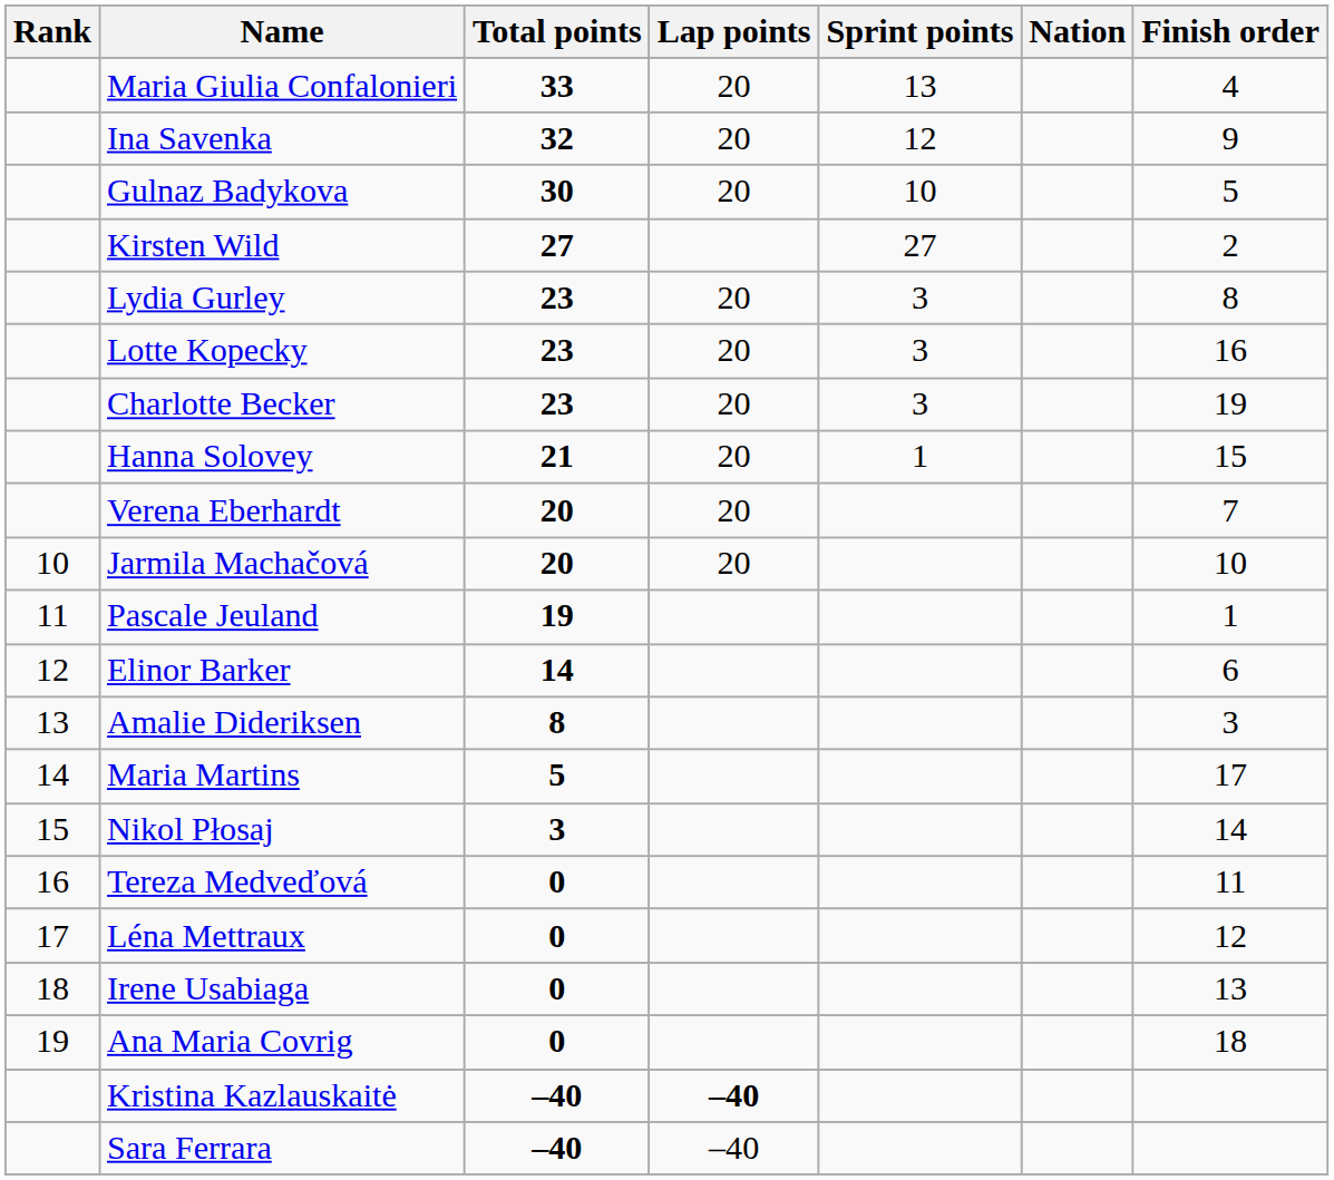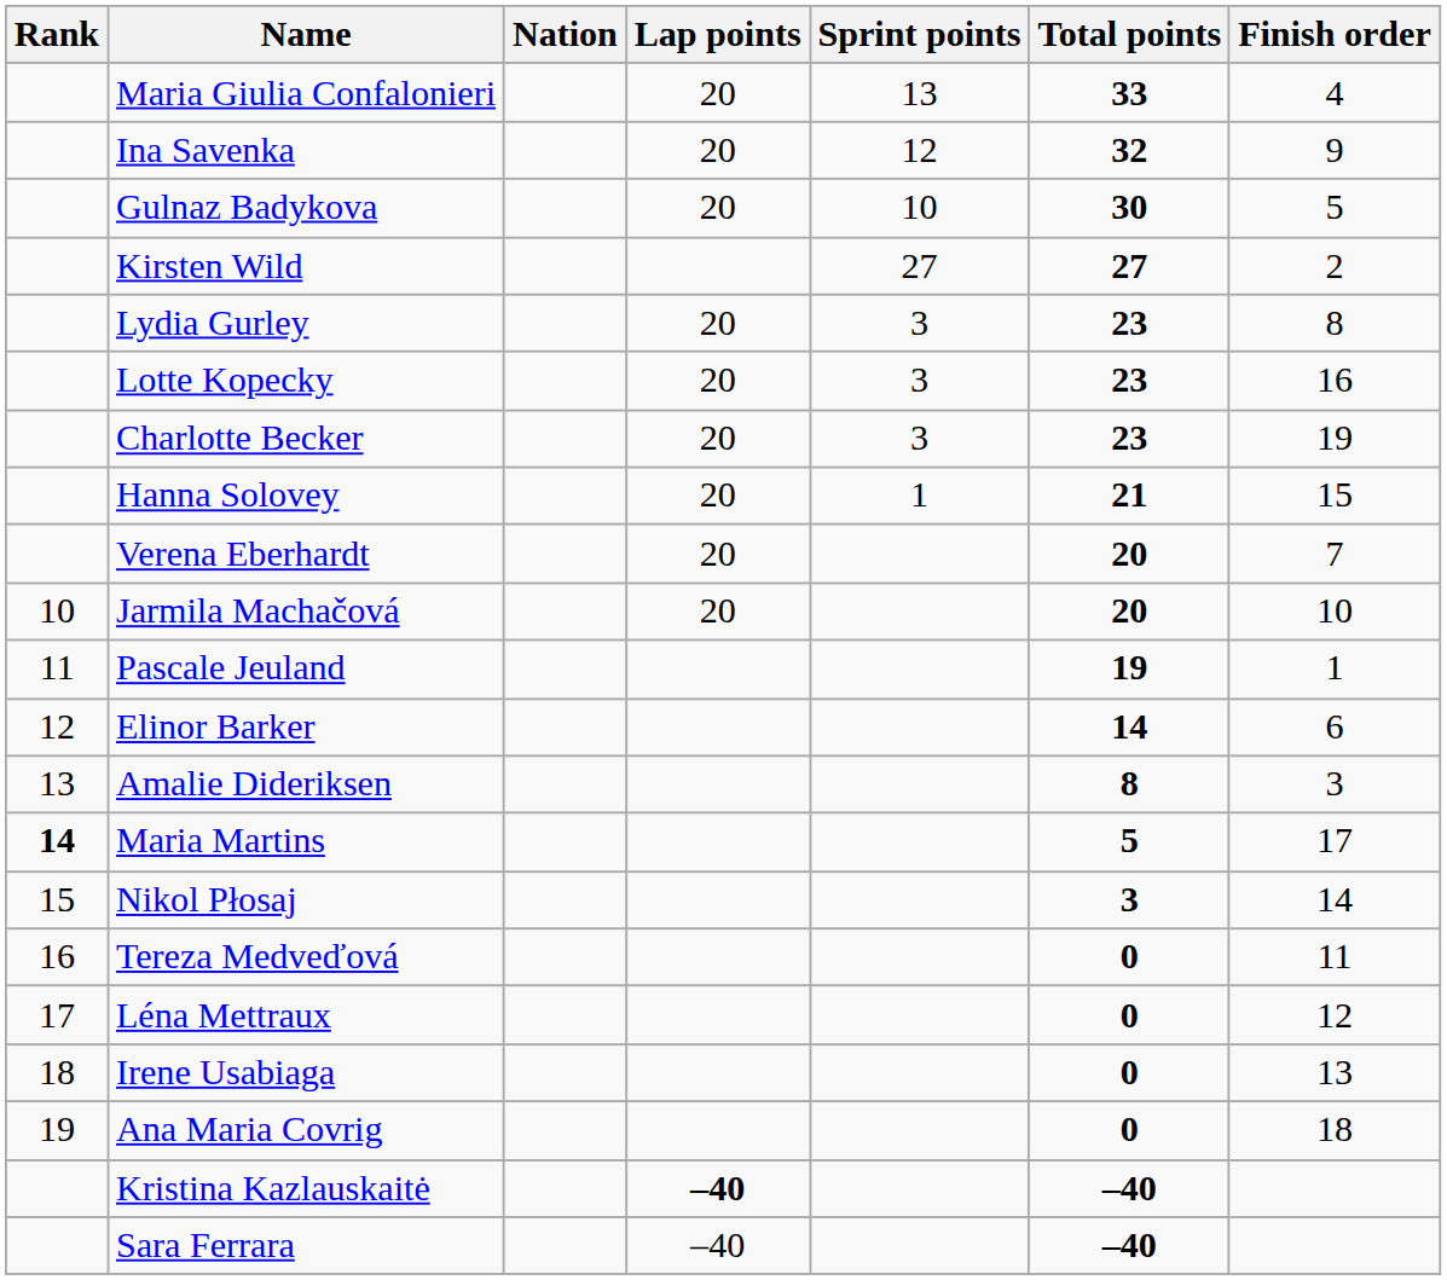columns swapped: Nation <-> Total points
Maria Martins | Rank: normal -> bold
